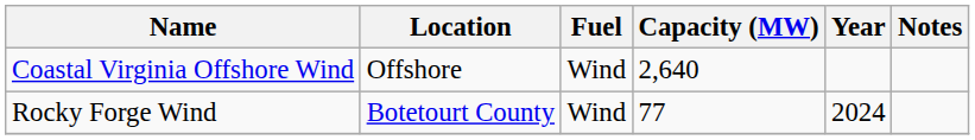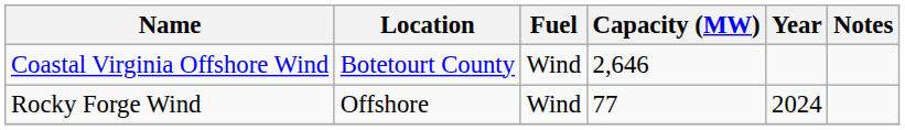Coastal Virginia Offshore Wind | Location: Offshore -> Botetourt County
Coastal Virginia Offshore Wind | Capacity (MW): 2,640 -> 2,646
Rocky Forge Wind | Location: Botetourt County -> Offshore
